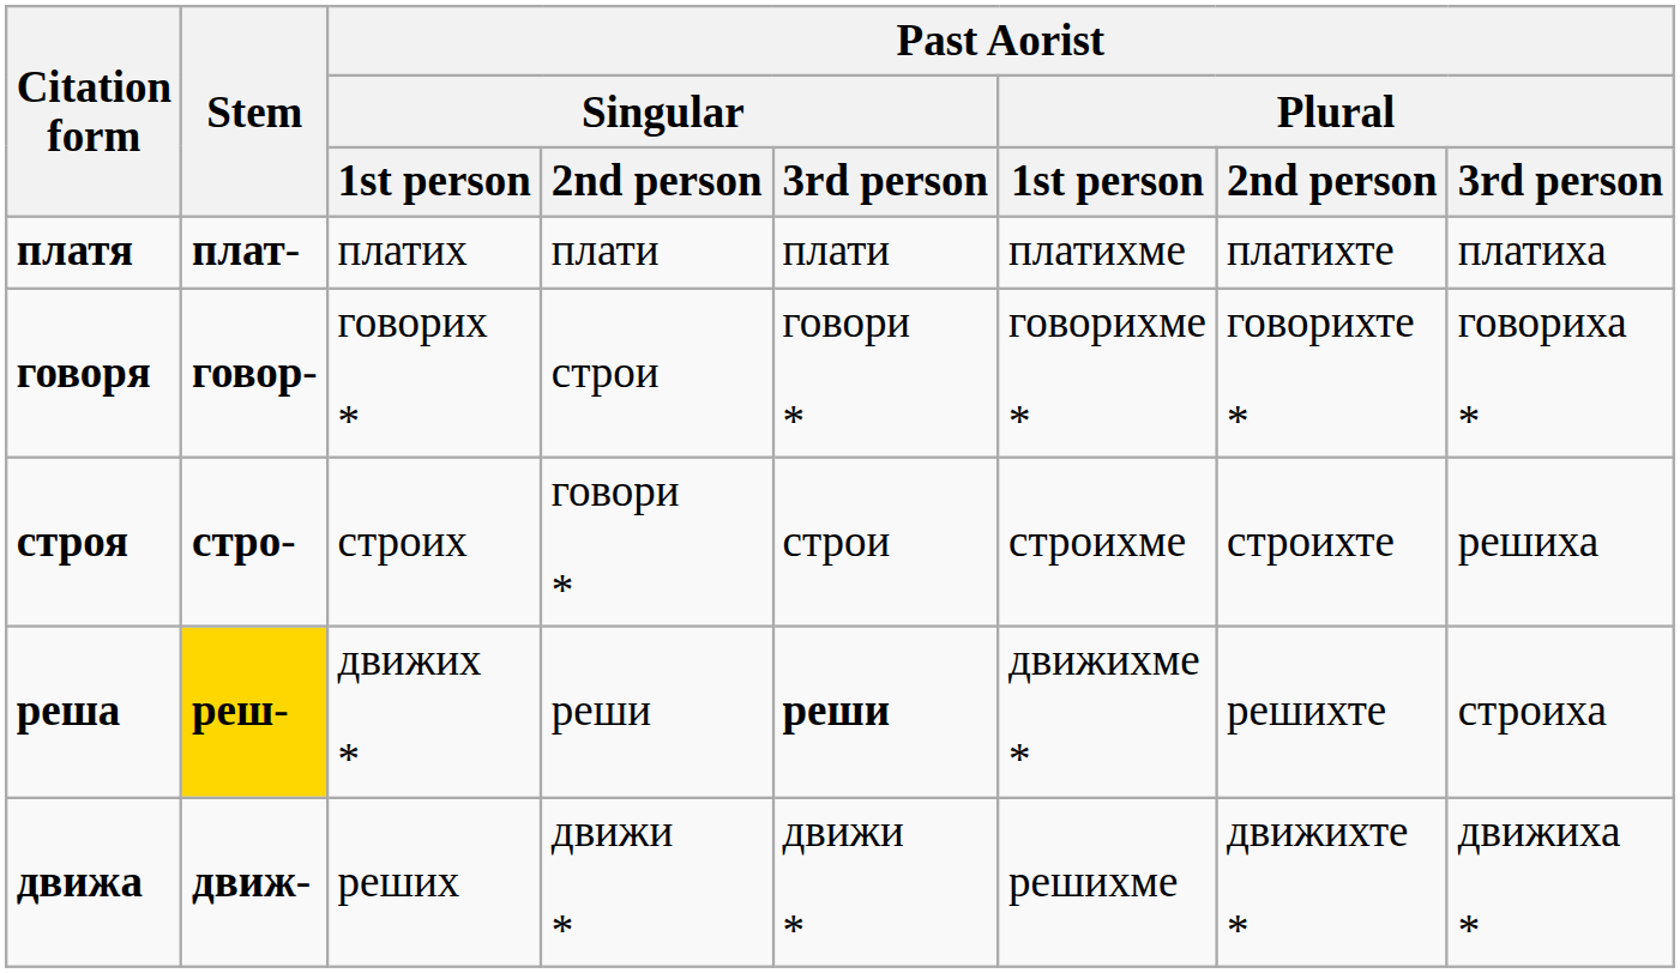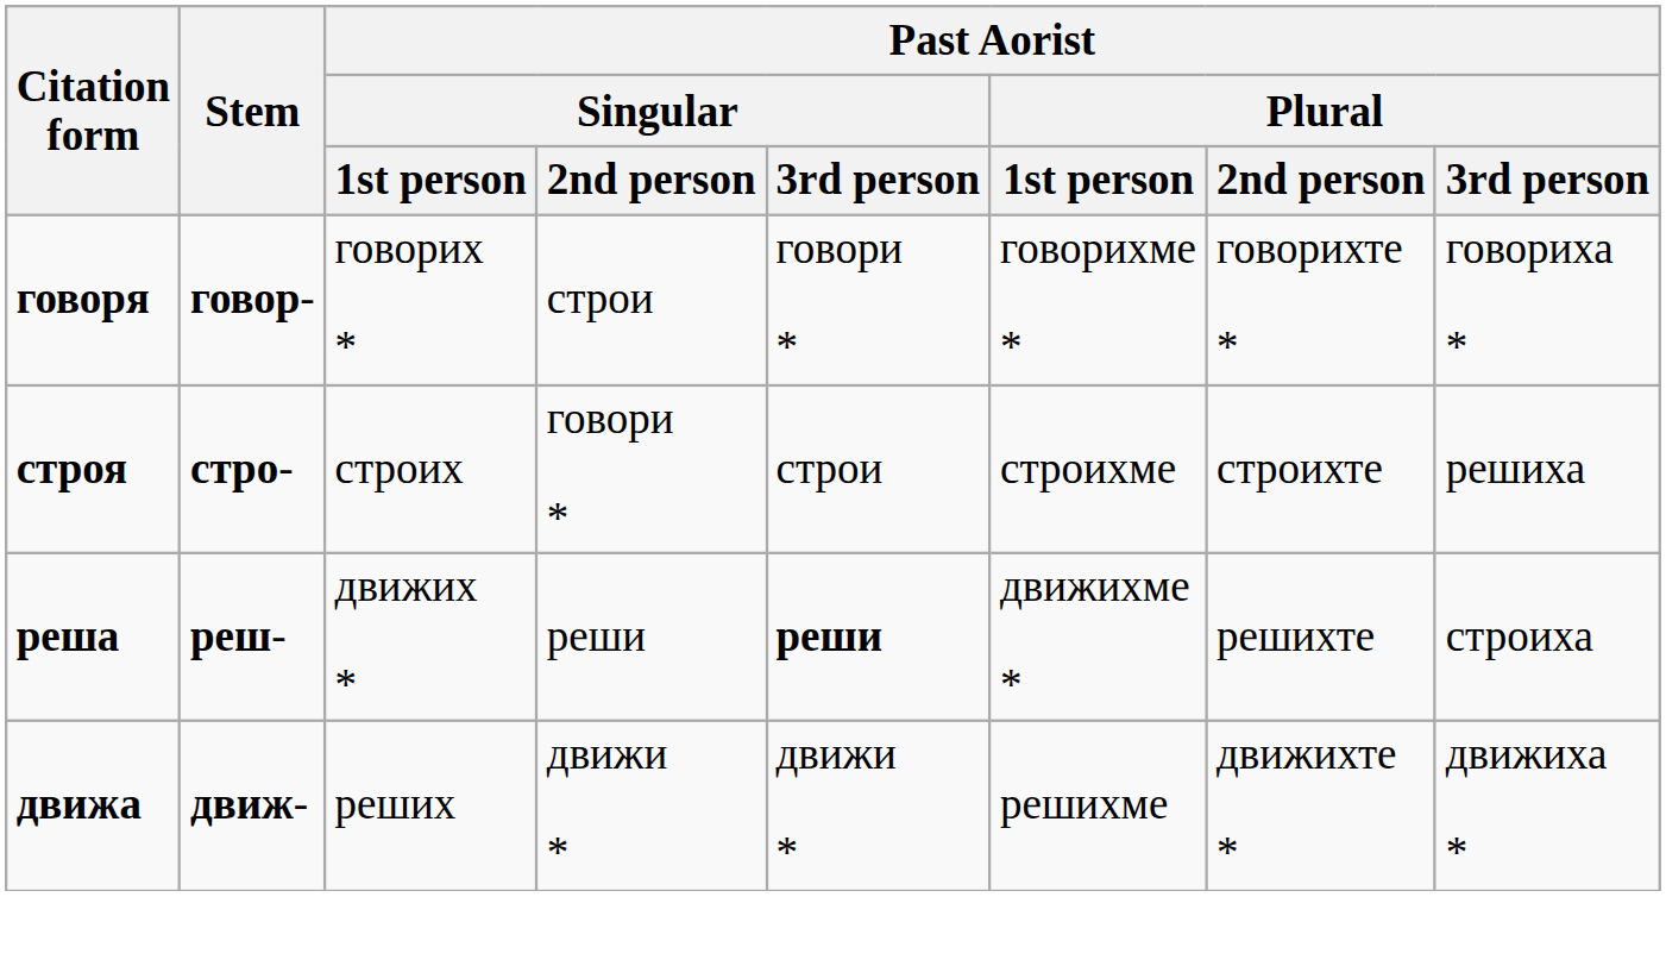- row: платя | плат- | платих | плати | плати | платихме | платихте | платиха
реша | Stem: gold background -> no background
